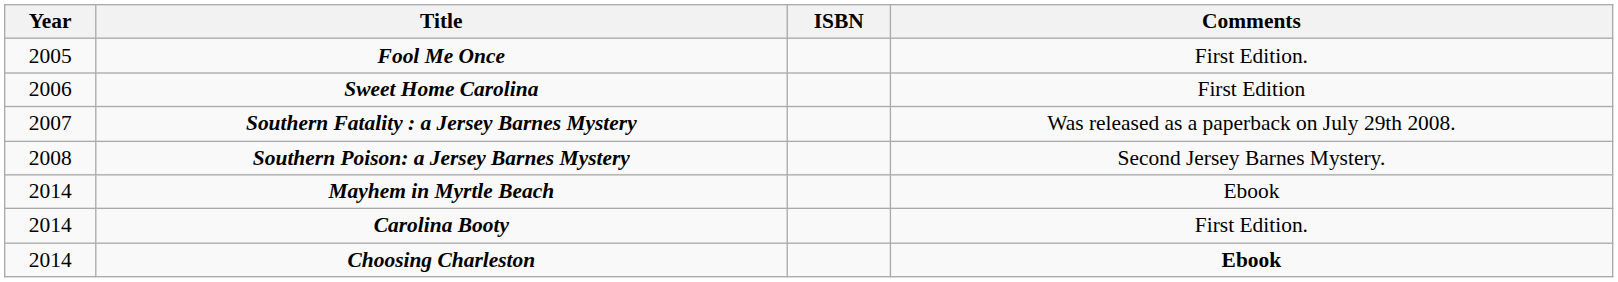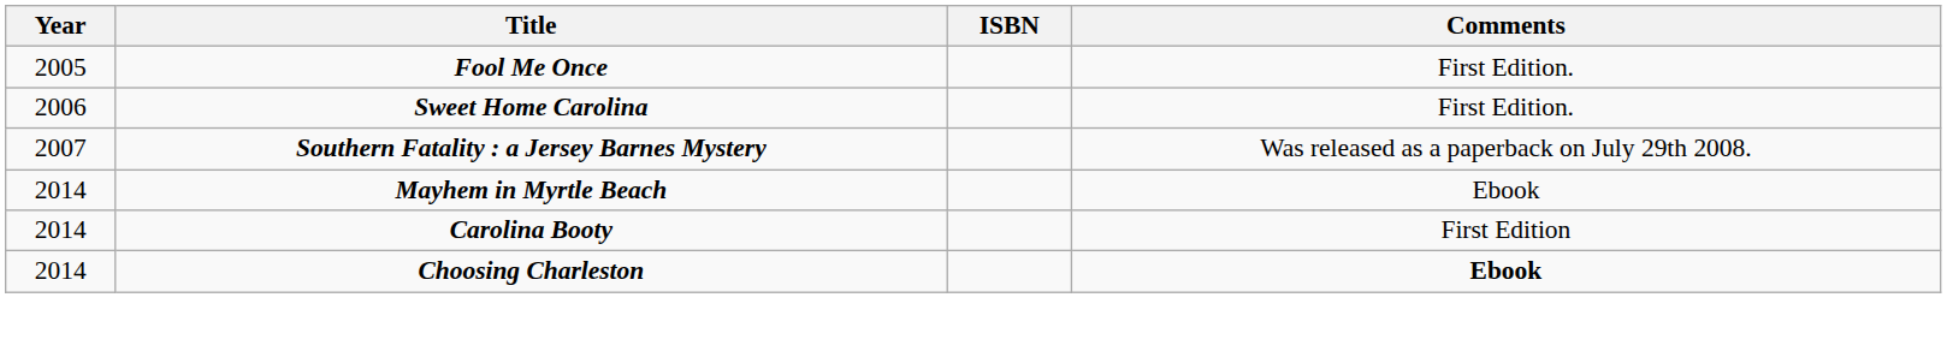Sweet Home Carolina | Comments: First Edition -> First Edition.
- row: 2008 | Southern Poison: a Jersey Barnes Mystery | Second Jersey Barnes Mystery.
Carolina Booty | Comments: First Edition. -> First Edition
